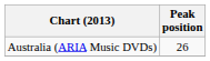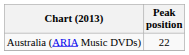Australia (ARIA Music DVDs) | Peak position: 26 -> 22
